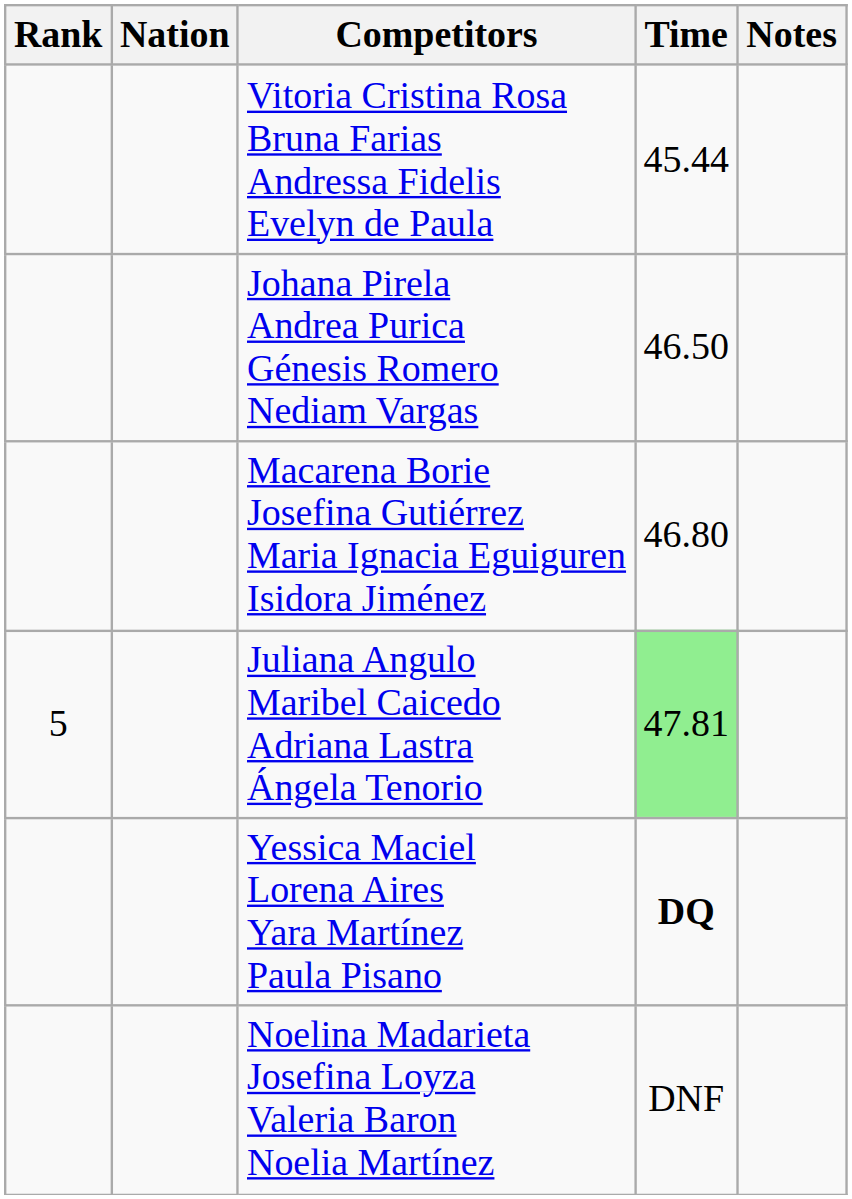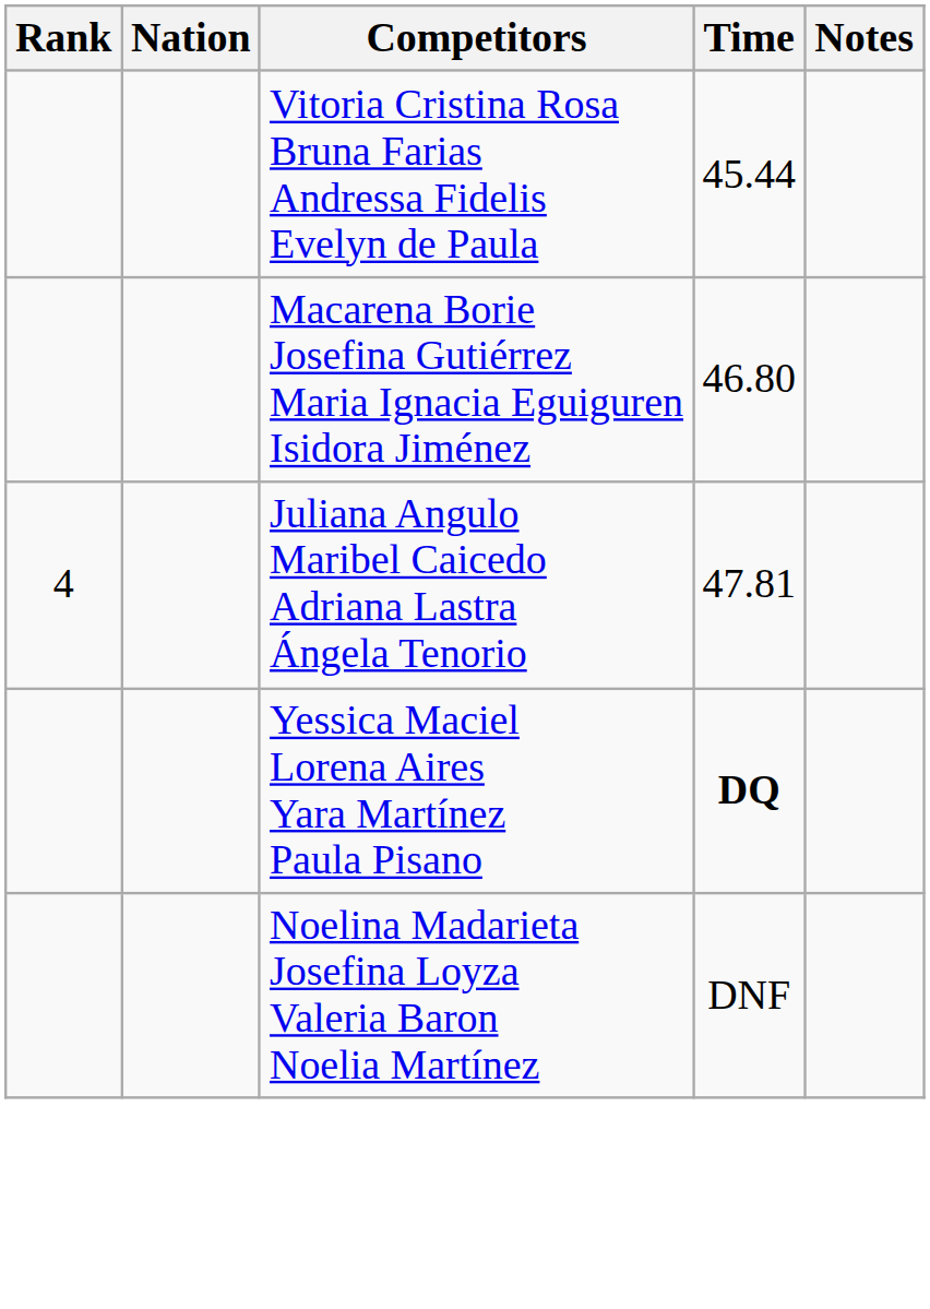- row: Johana Pirela Andrea Purica Génesis Romero Nediam Vargas | 46.50
Juliana Angulo Maribel Caicedo Adriana Lastra Ángela Tenorio | Rank: 5 -> 4
Juliana Angulo Maribel Caicedo Adriana Lastra Ángela Tenorio | Time: lightgreen background -> no background
